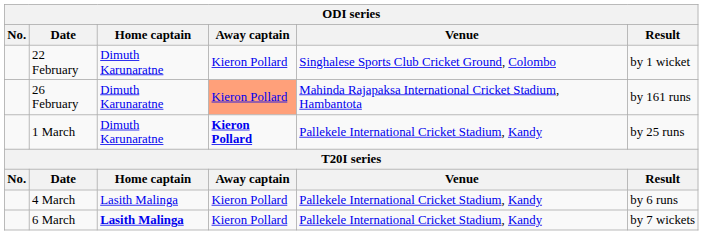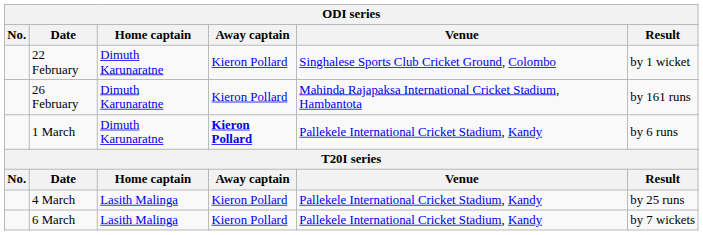26 February | Away captain: lightsalmon background -> no background
1 March | Result: by 25 runs -> by 6 runs
4 March | Result: by 6 runs -> by 25 runs
6 March | Home captain: bold -> normal
